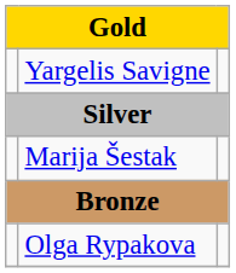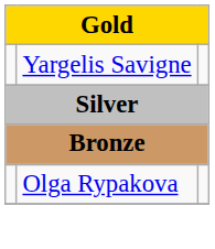- row: Marija Šestak
